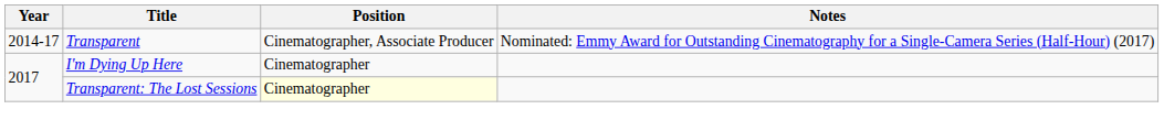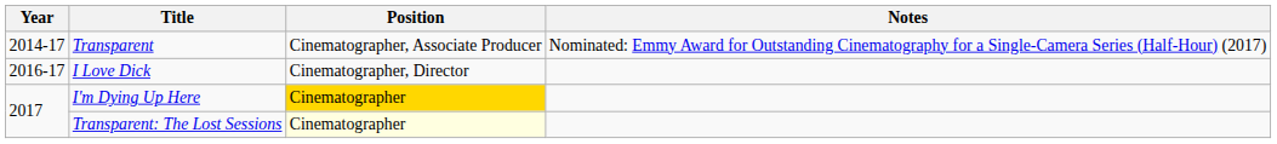+ row: 2016-17 | I Love Dick | Cinematographer, Director
I'm Dying Up Here | Position: no background -> gold background
